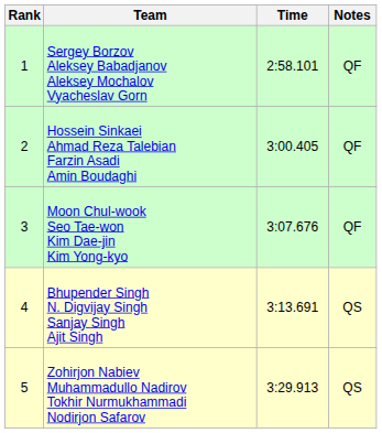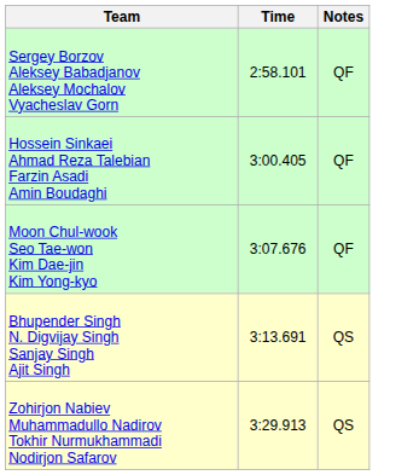- column: Rank | 1 | 2 | 3 | 4 | 5
